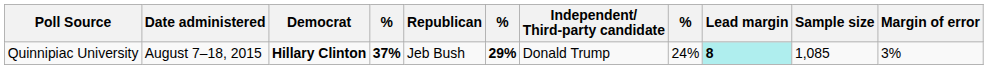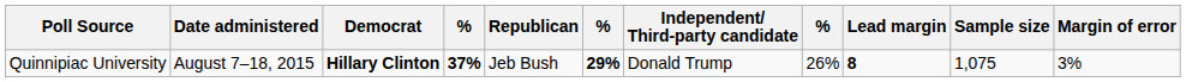Quinnipiac University | column 8: 24% -> 26%
Quinnipiac University | Lead margin: paleturquoise background -> no background
Quinnipiac University | Sample size: 1,085 -> 1,075
